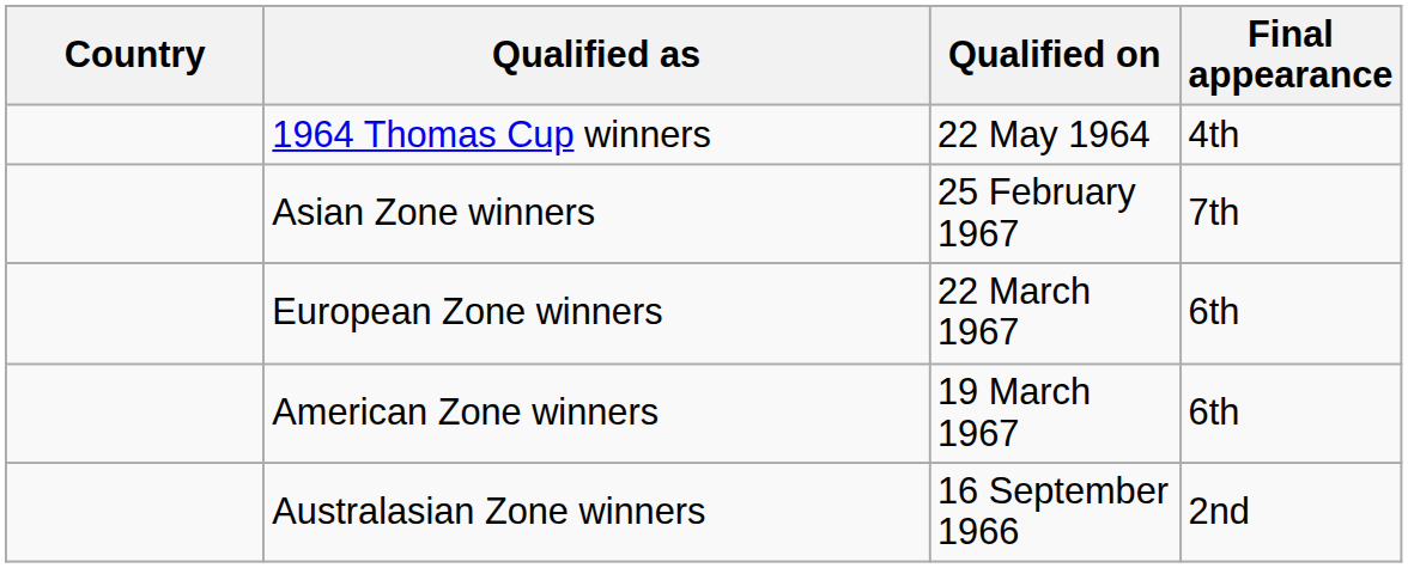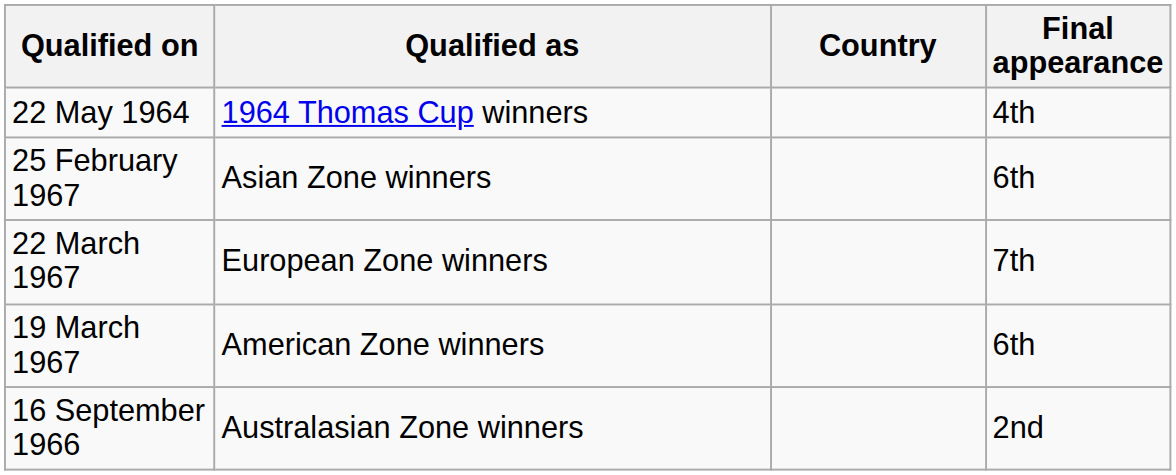columns swapped: Country <-> Qualified on
Asian Zone winners | Final appearance: 7th -> 6th
European Zone winners | Final appearance: 6th -> 7th
